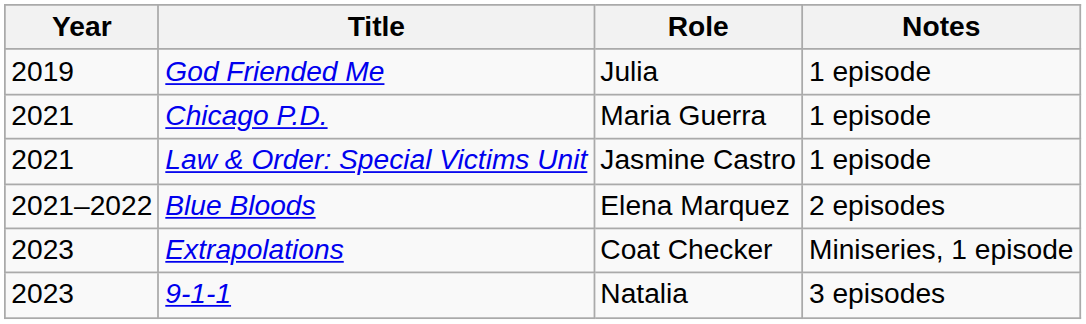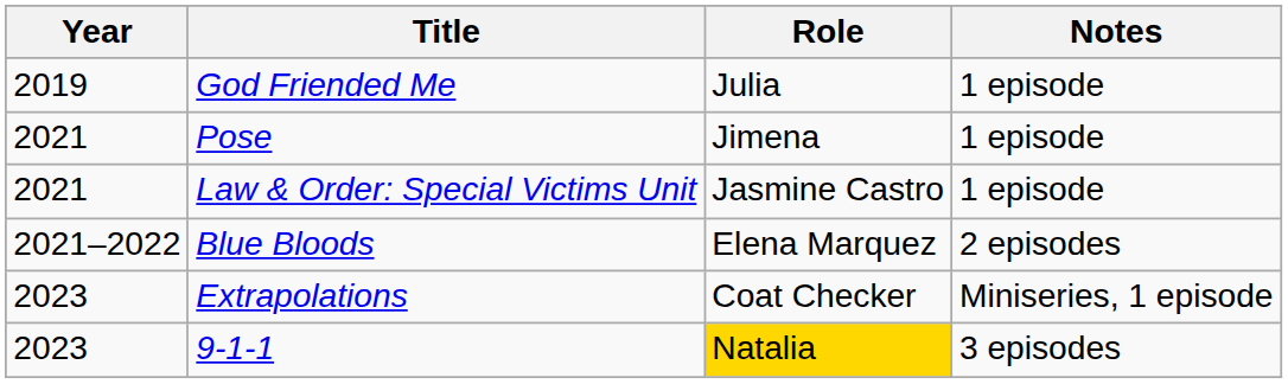- row: 2021 | Chicago P.D. | Maria Guerra | 1 episode
+ row: 2021 | Pose | Jimena | 1 episode
9-1-1 | Role: no background -> gold background
